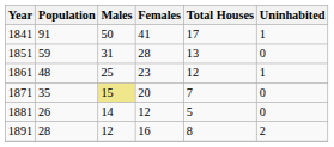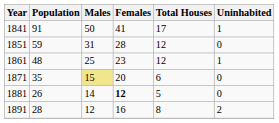1851 | Total Houses: 13 -> 12
1871 | Total Houses: 7 -> 6
1881 | Females: normal -> bold
